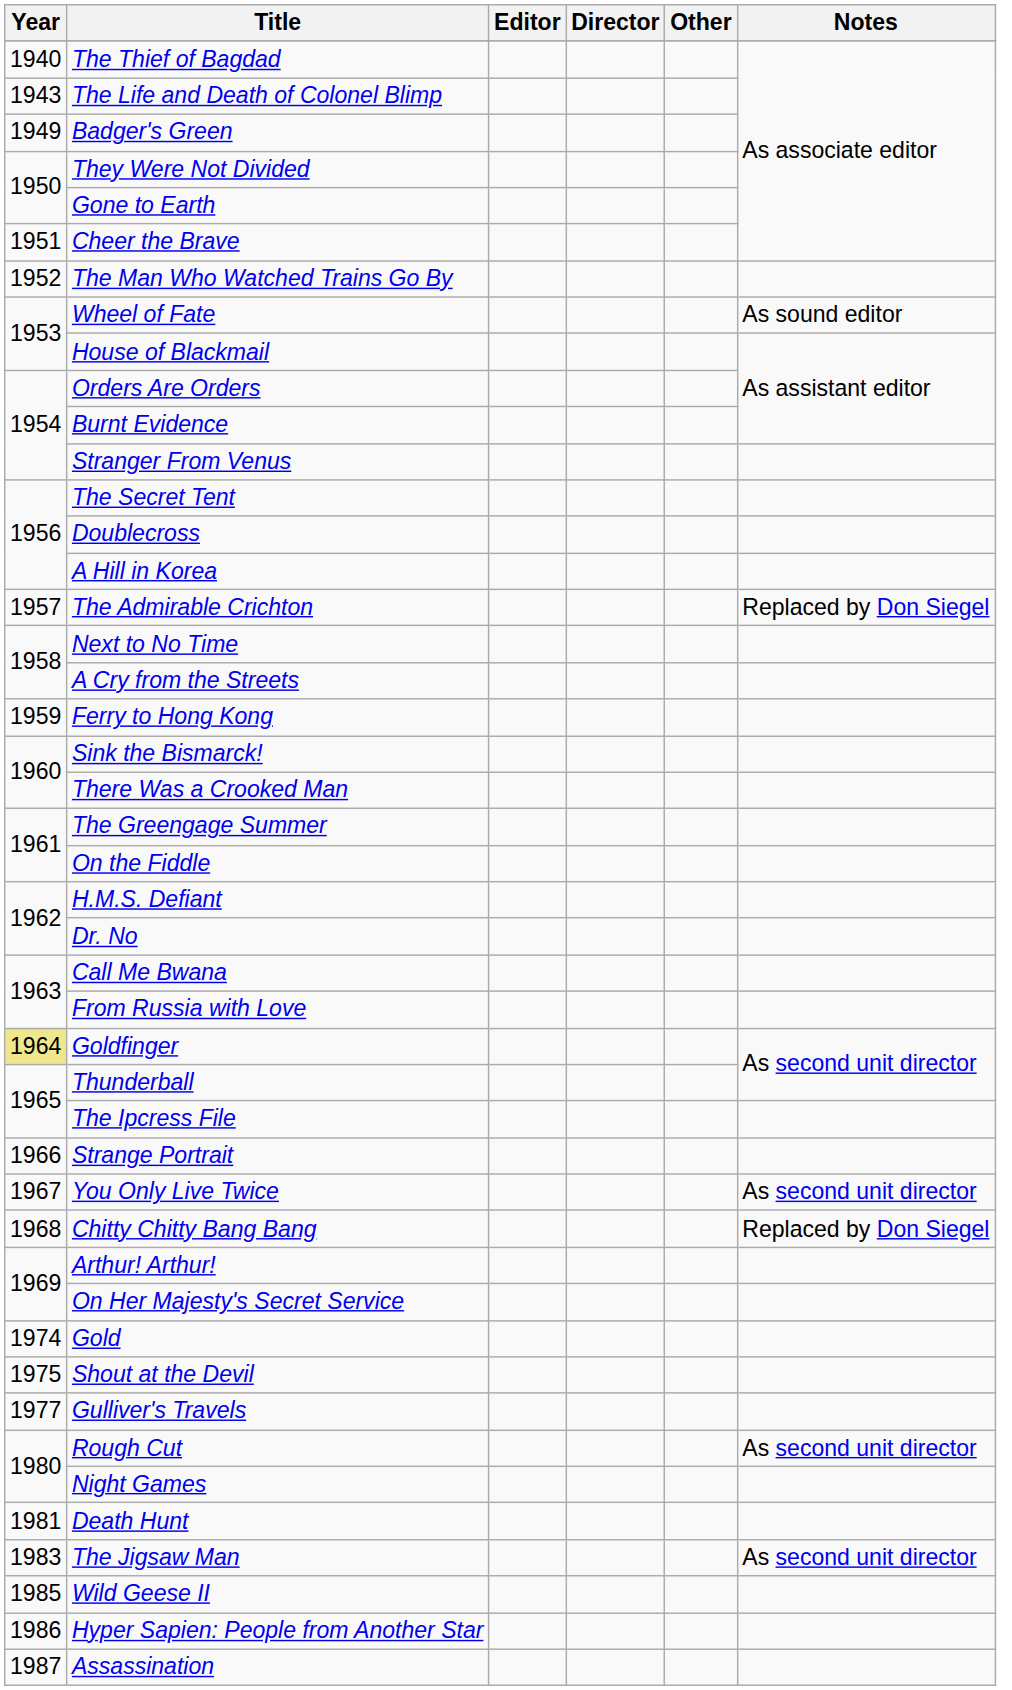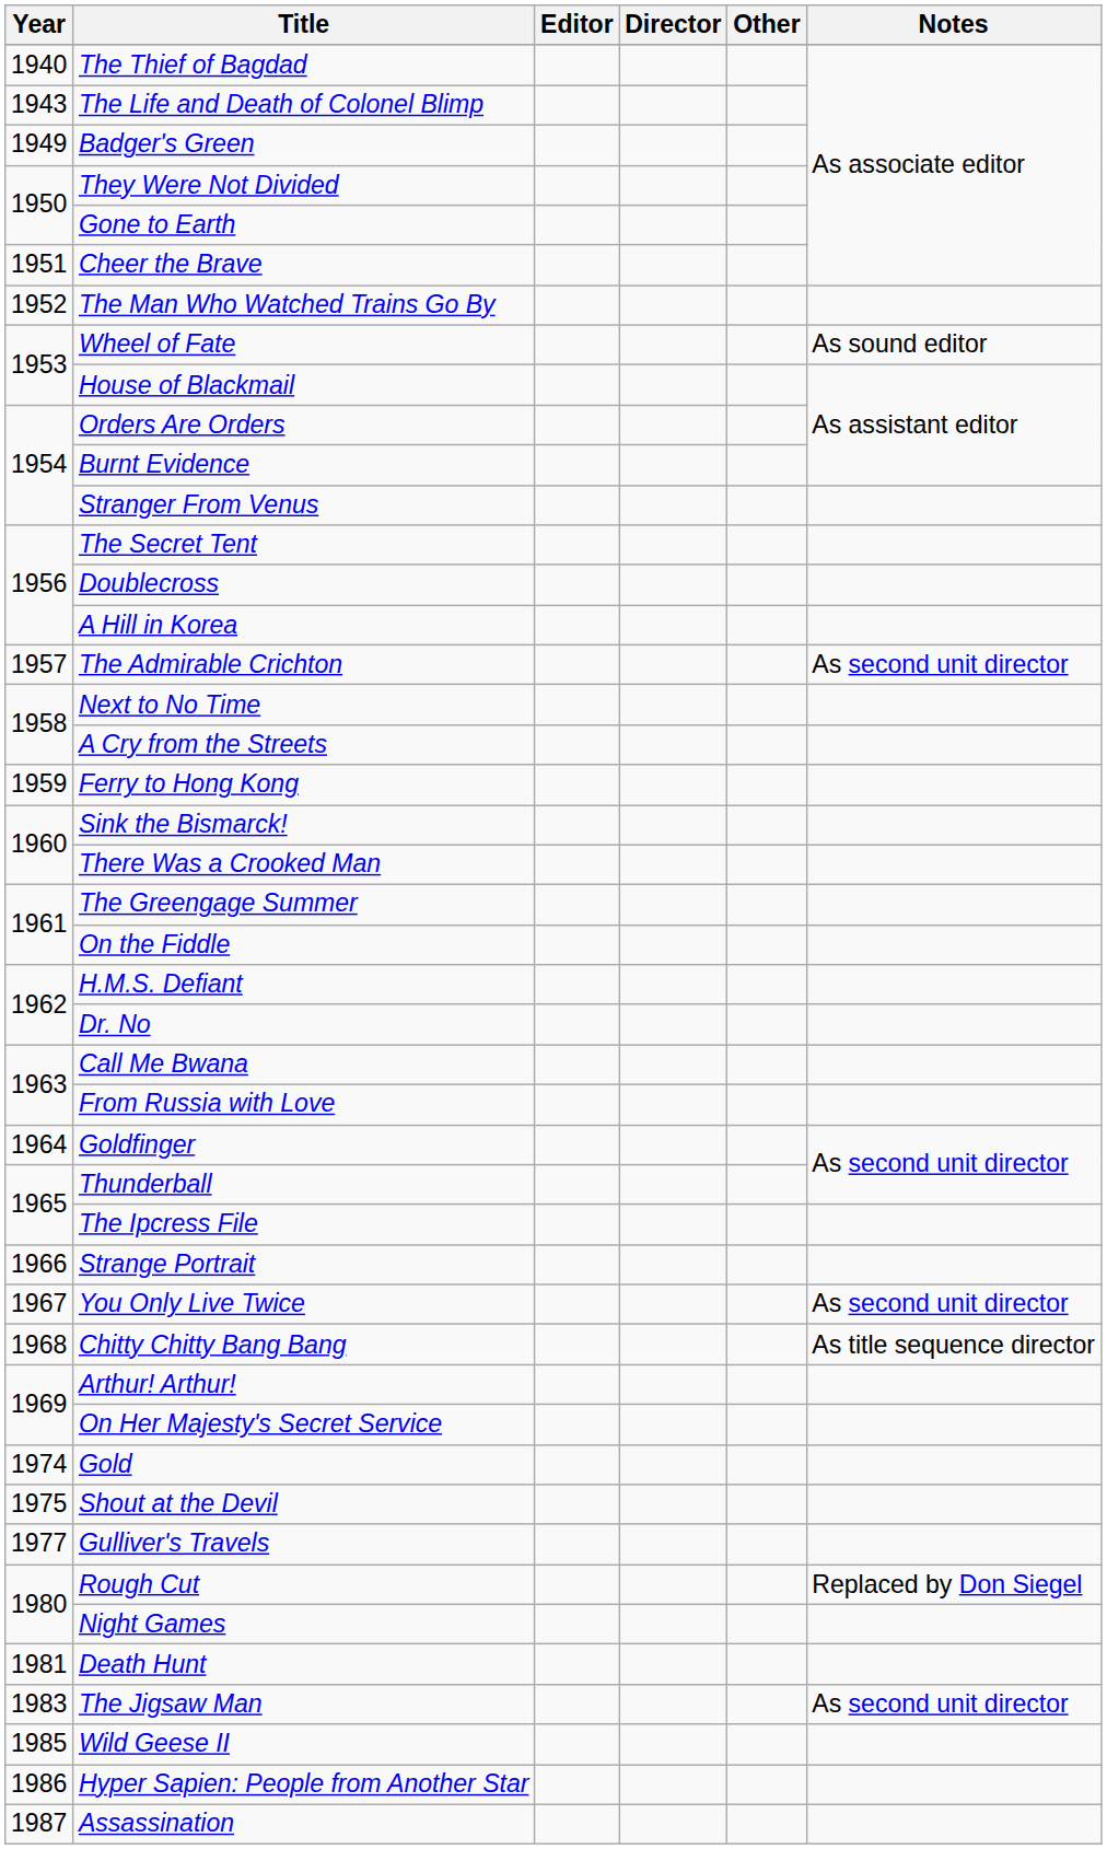The Admirable Crichton | Notes: Replaced by Don Siegel -> As second unit director
Goldfinger | Year: khaki background -> no background
Chitty Chitty Bang Bang | Notes: Replaced by Don Siegel -> As title sequence director
Rough Cut | Notes: As second unit director -> Replaced by Don Siegel
